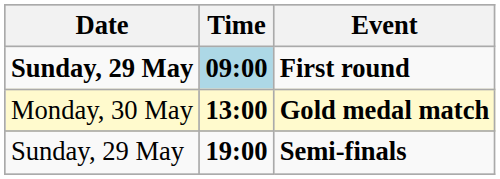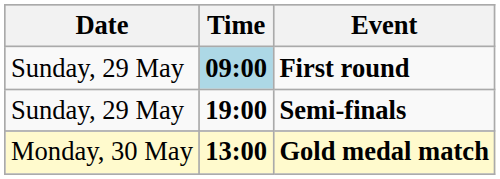First round | Date: bold -> normal
rows swapped: Semi-finals <-> Gold medal match
